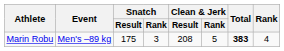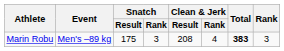Marin Robu | Clean & Jerk / Rank: 5 -> 4
Marin Robu | Rank: 4 -> 3
